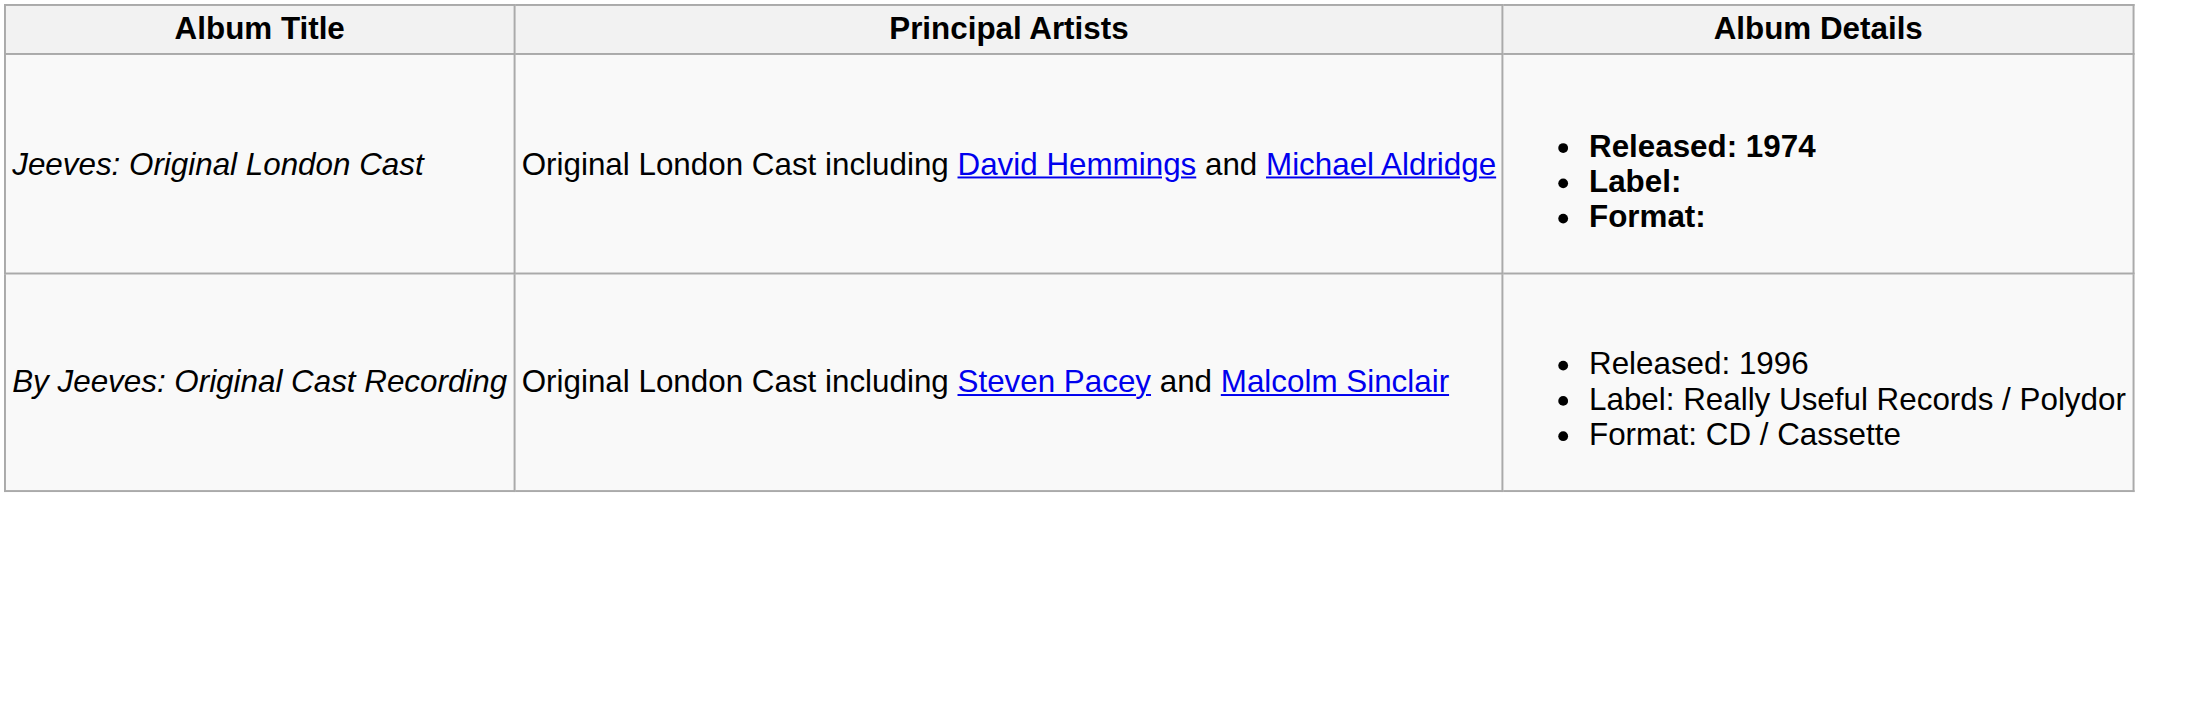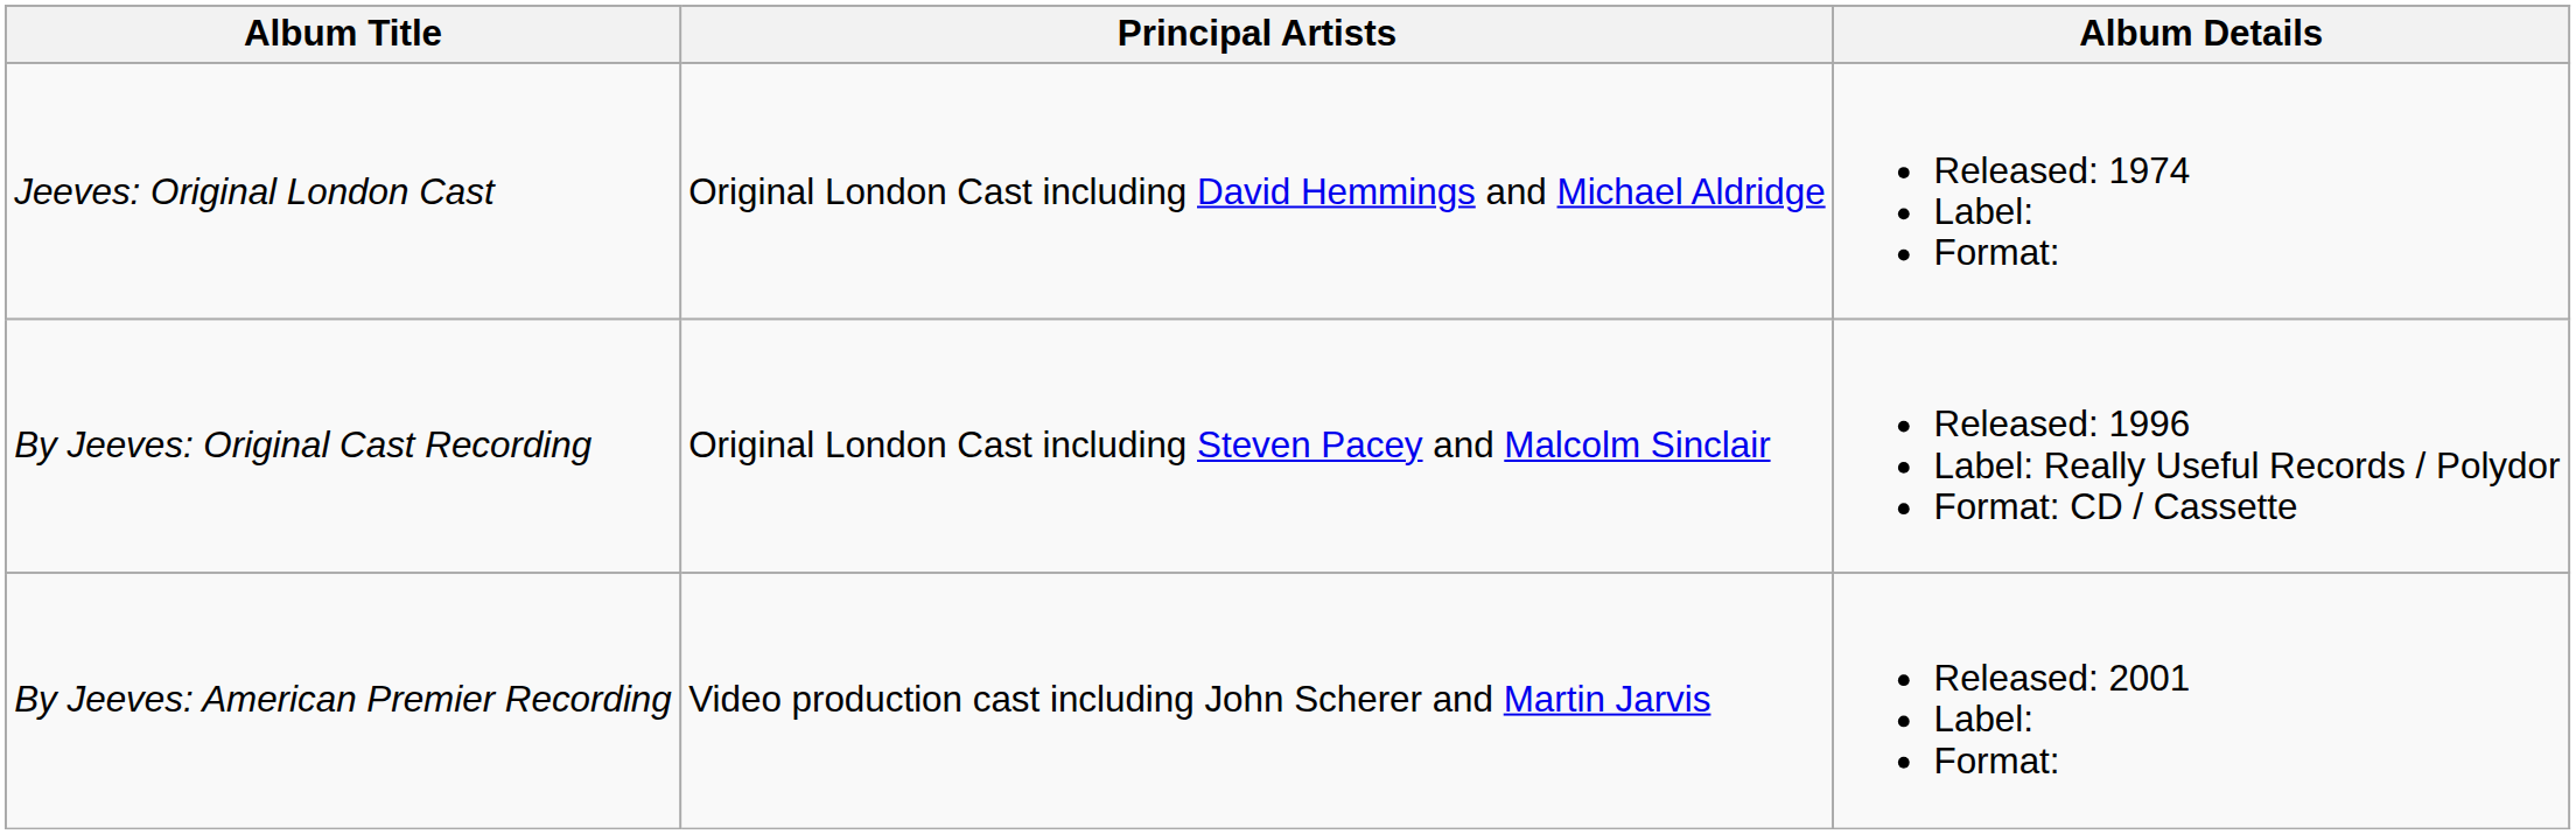Jeeves: Original London Cast | Album Details: bold -> normal
+ row: By Jeeves: American Premier Recording | Video production cast including John Scherer and Martin Jarvis | Released: 2001 Label: Format:
